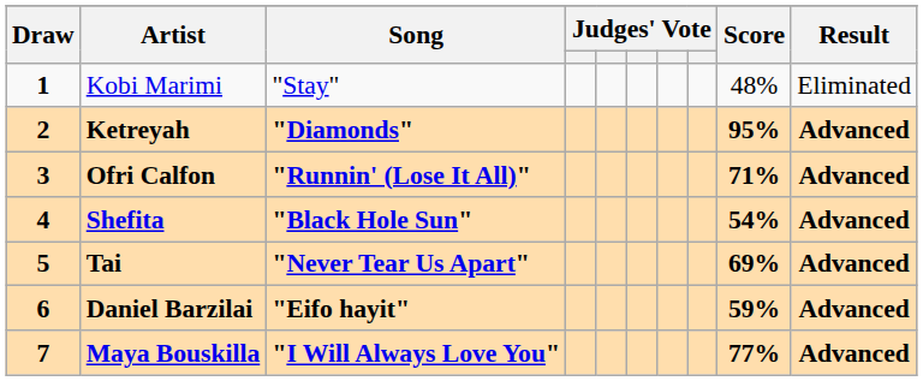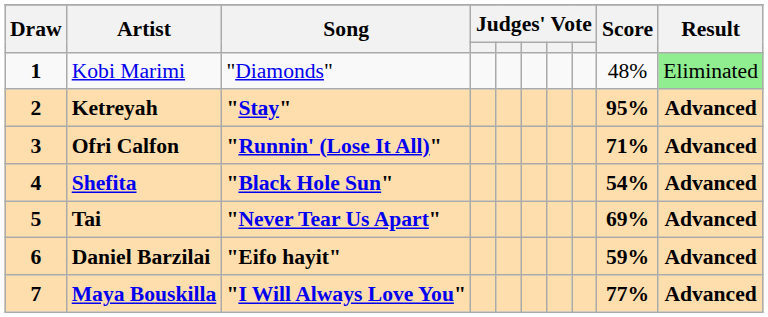Kobi Marimi | Song: "Stay" -> "Diamonds"
Kobi Marimi | Result: no background -> lightgreen background
Ketreyah | Song: "Diamonds" -> "Stay"
